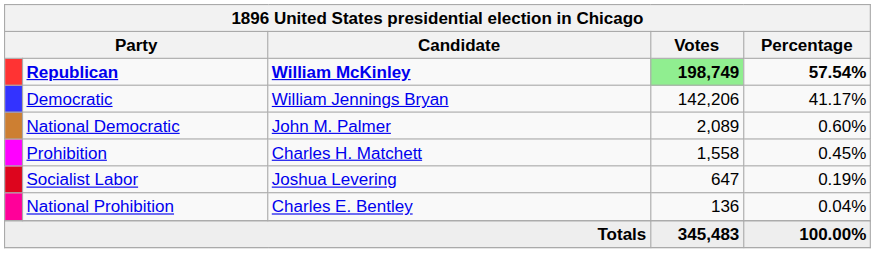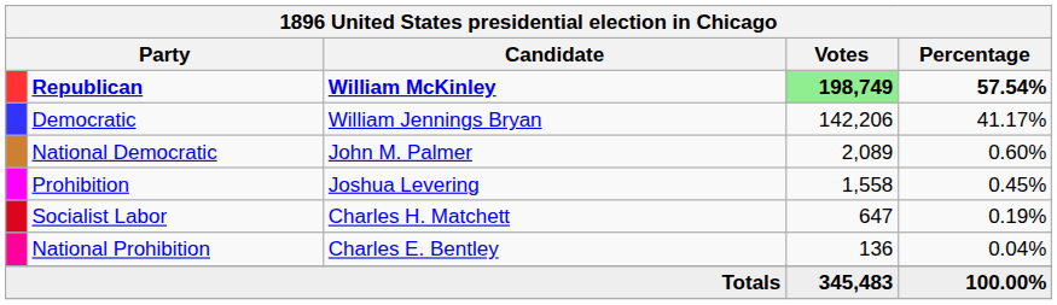Prohibition | Candidate: Charles H. Matchett -> Joshua Levering
Socialist Labor | Candidate: Joshua Levering -> Charles H. Matchett
